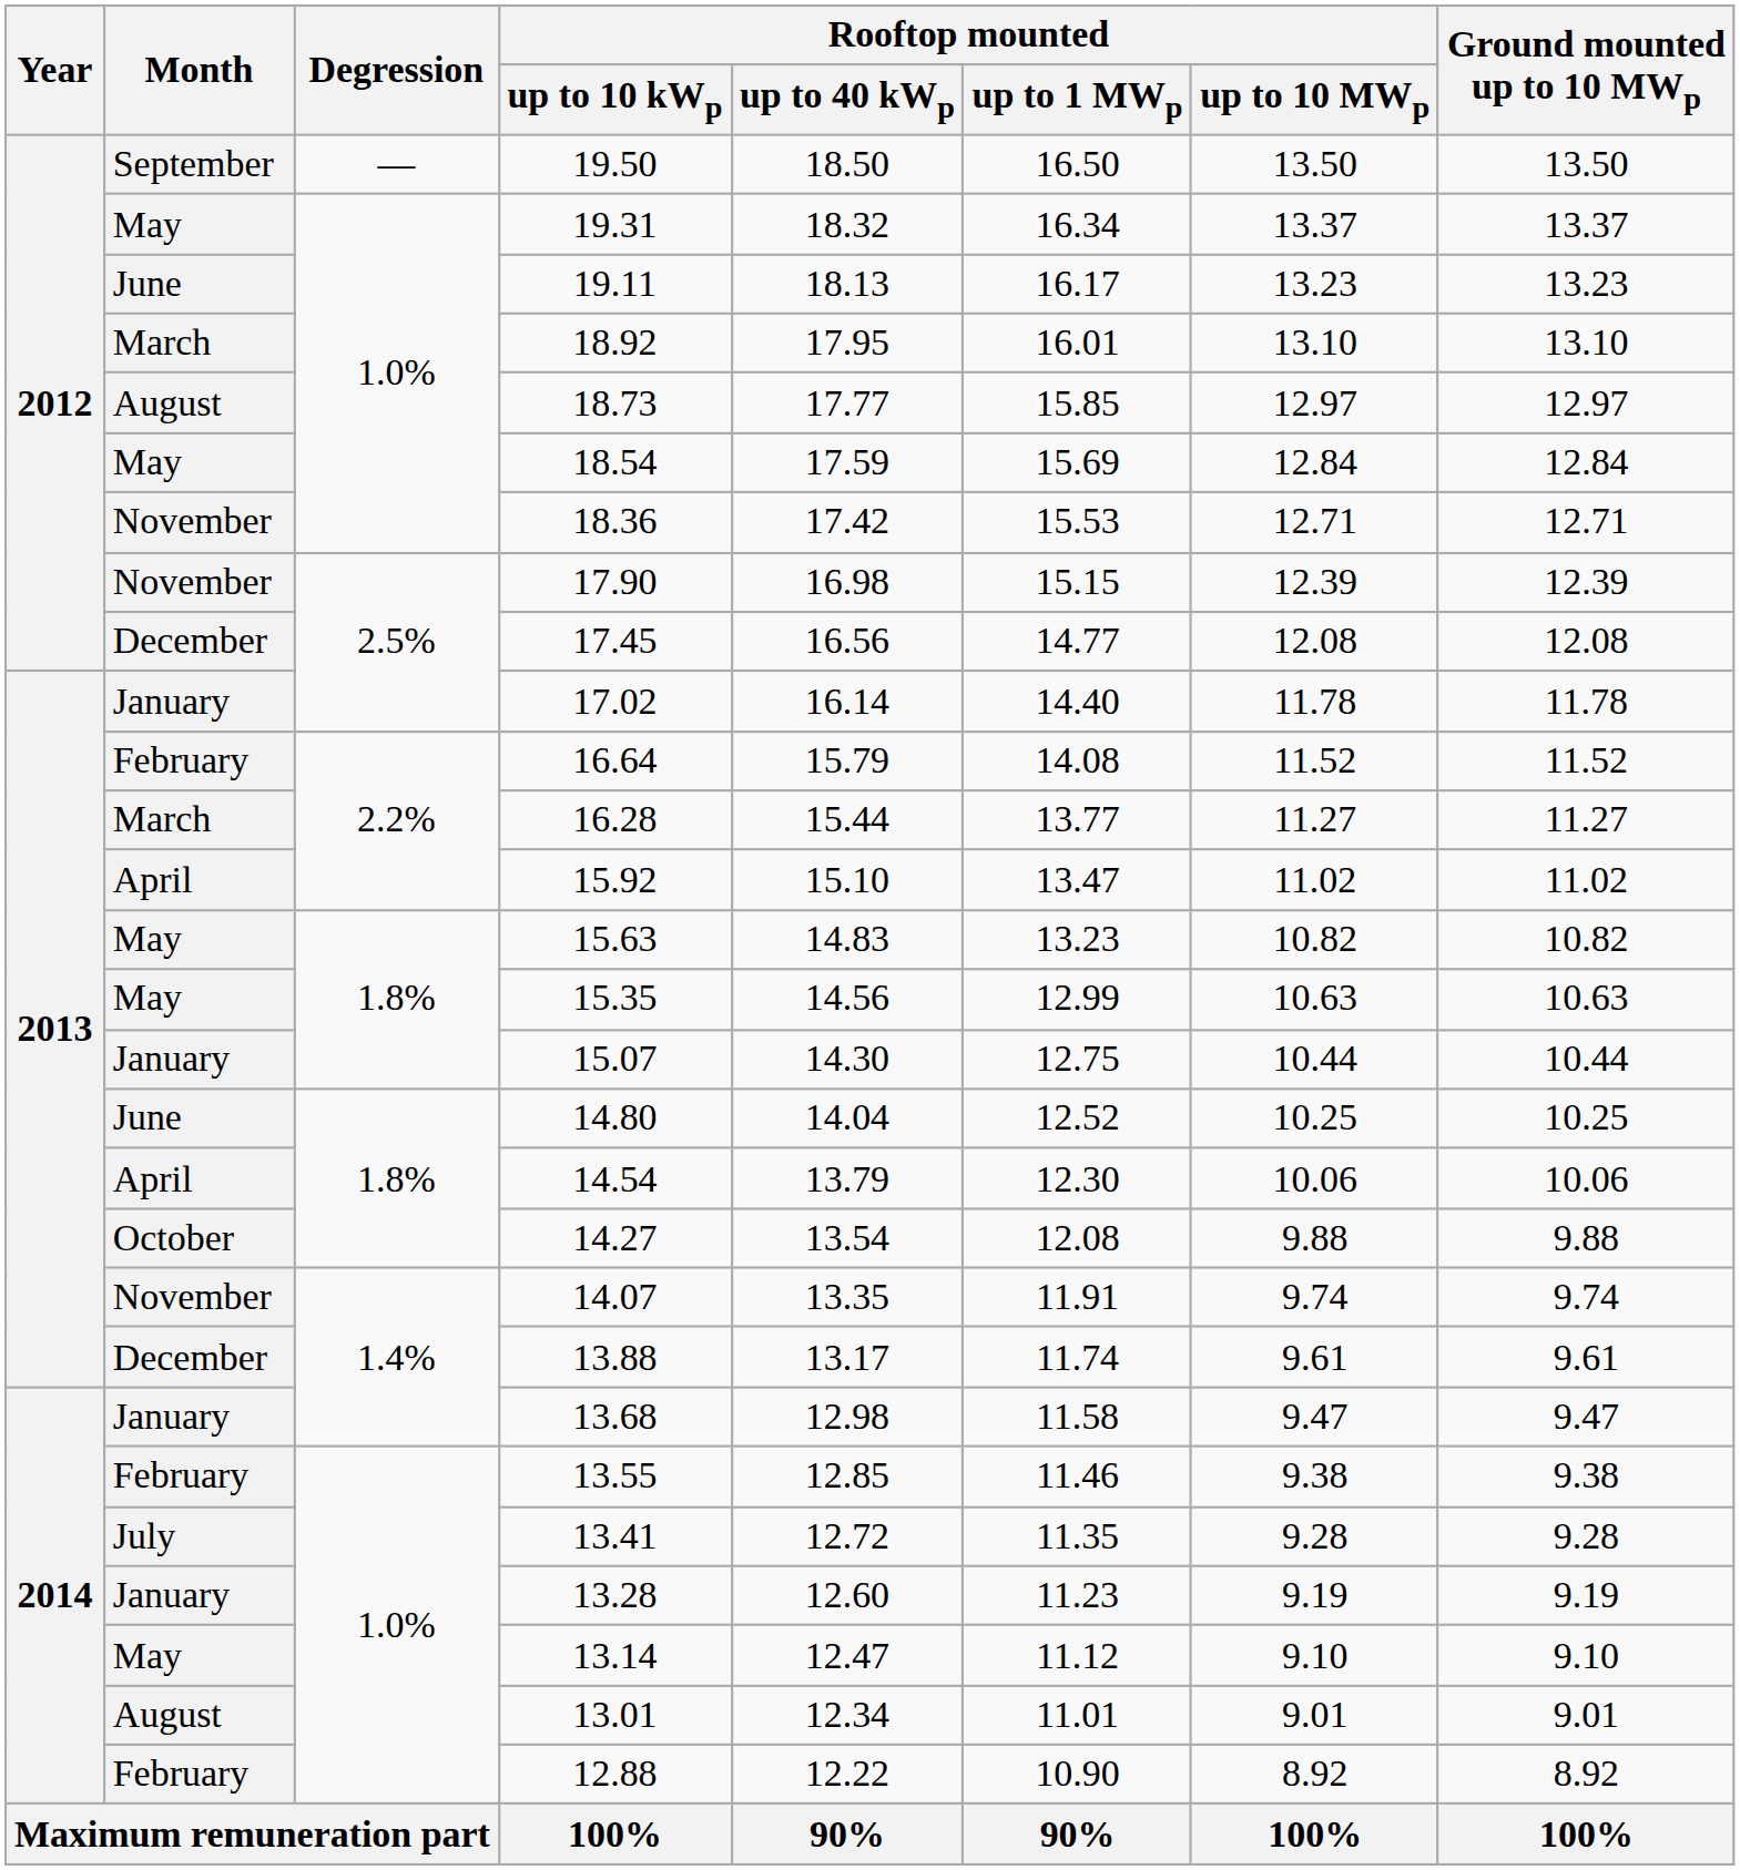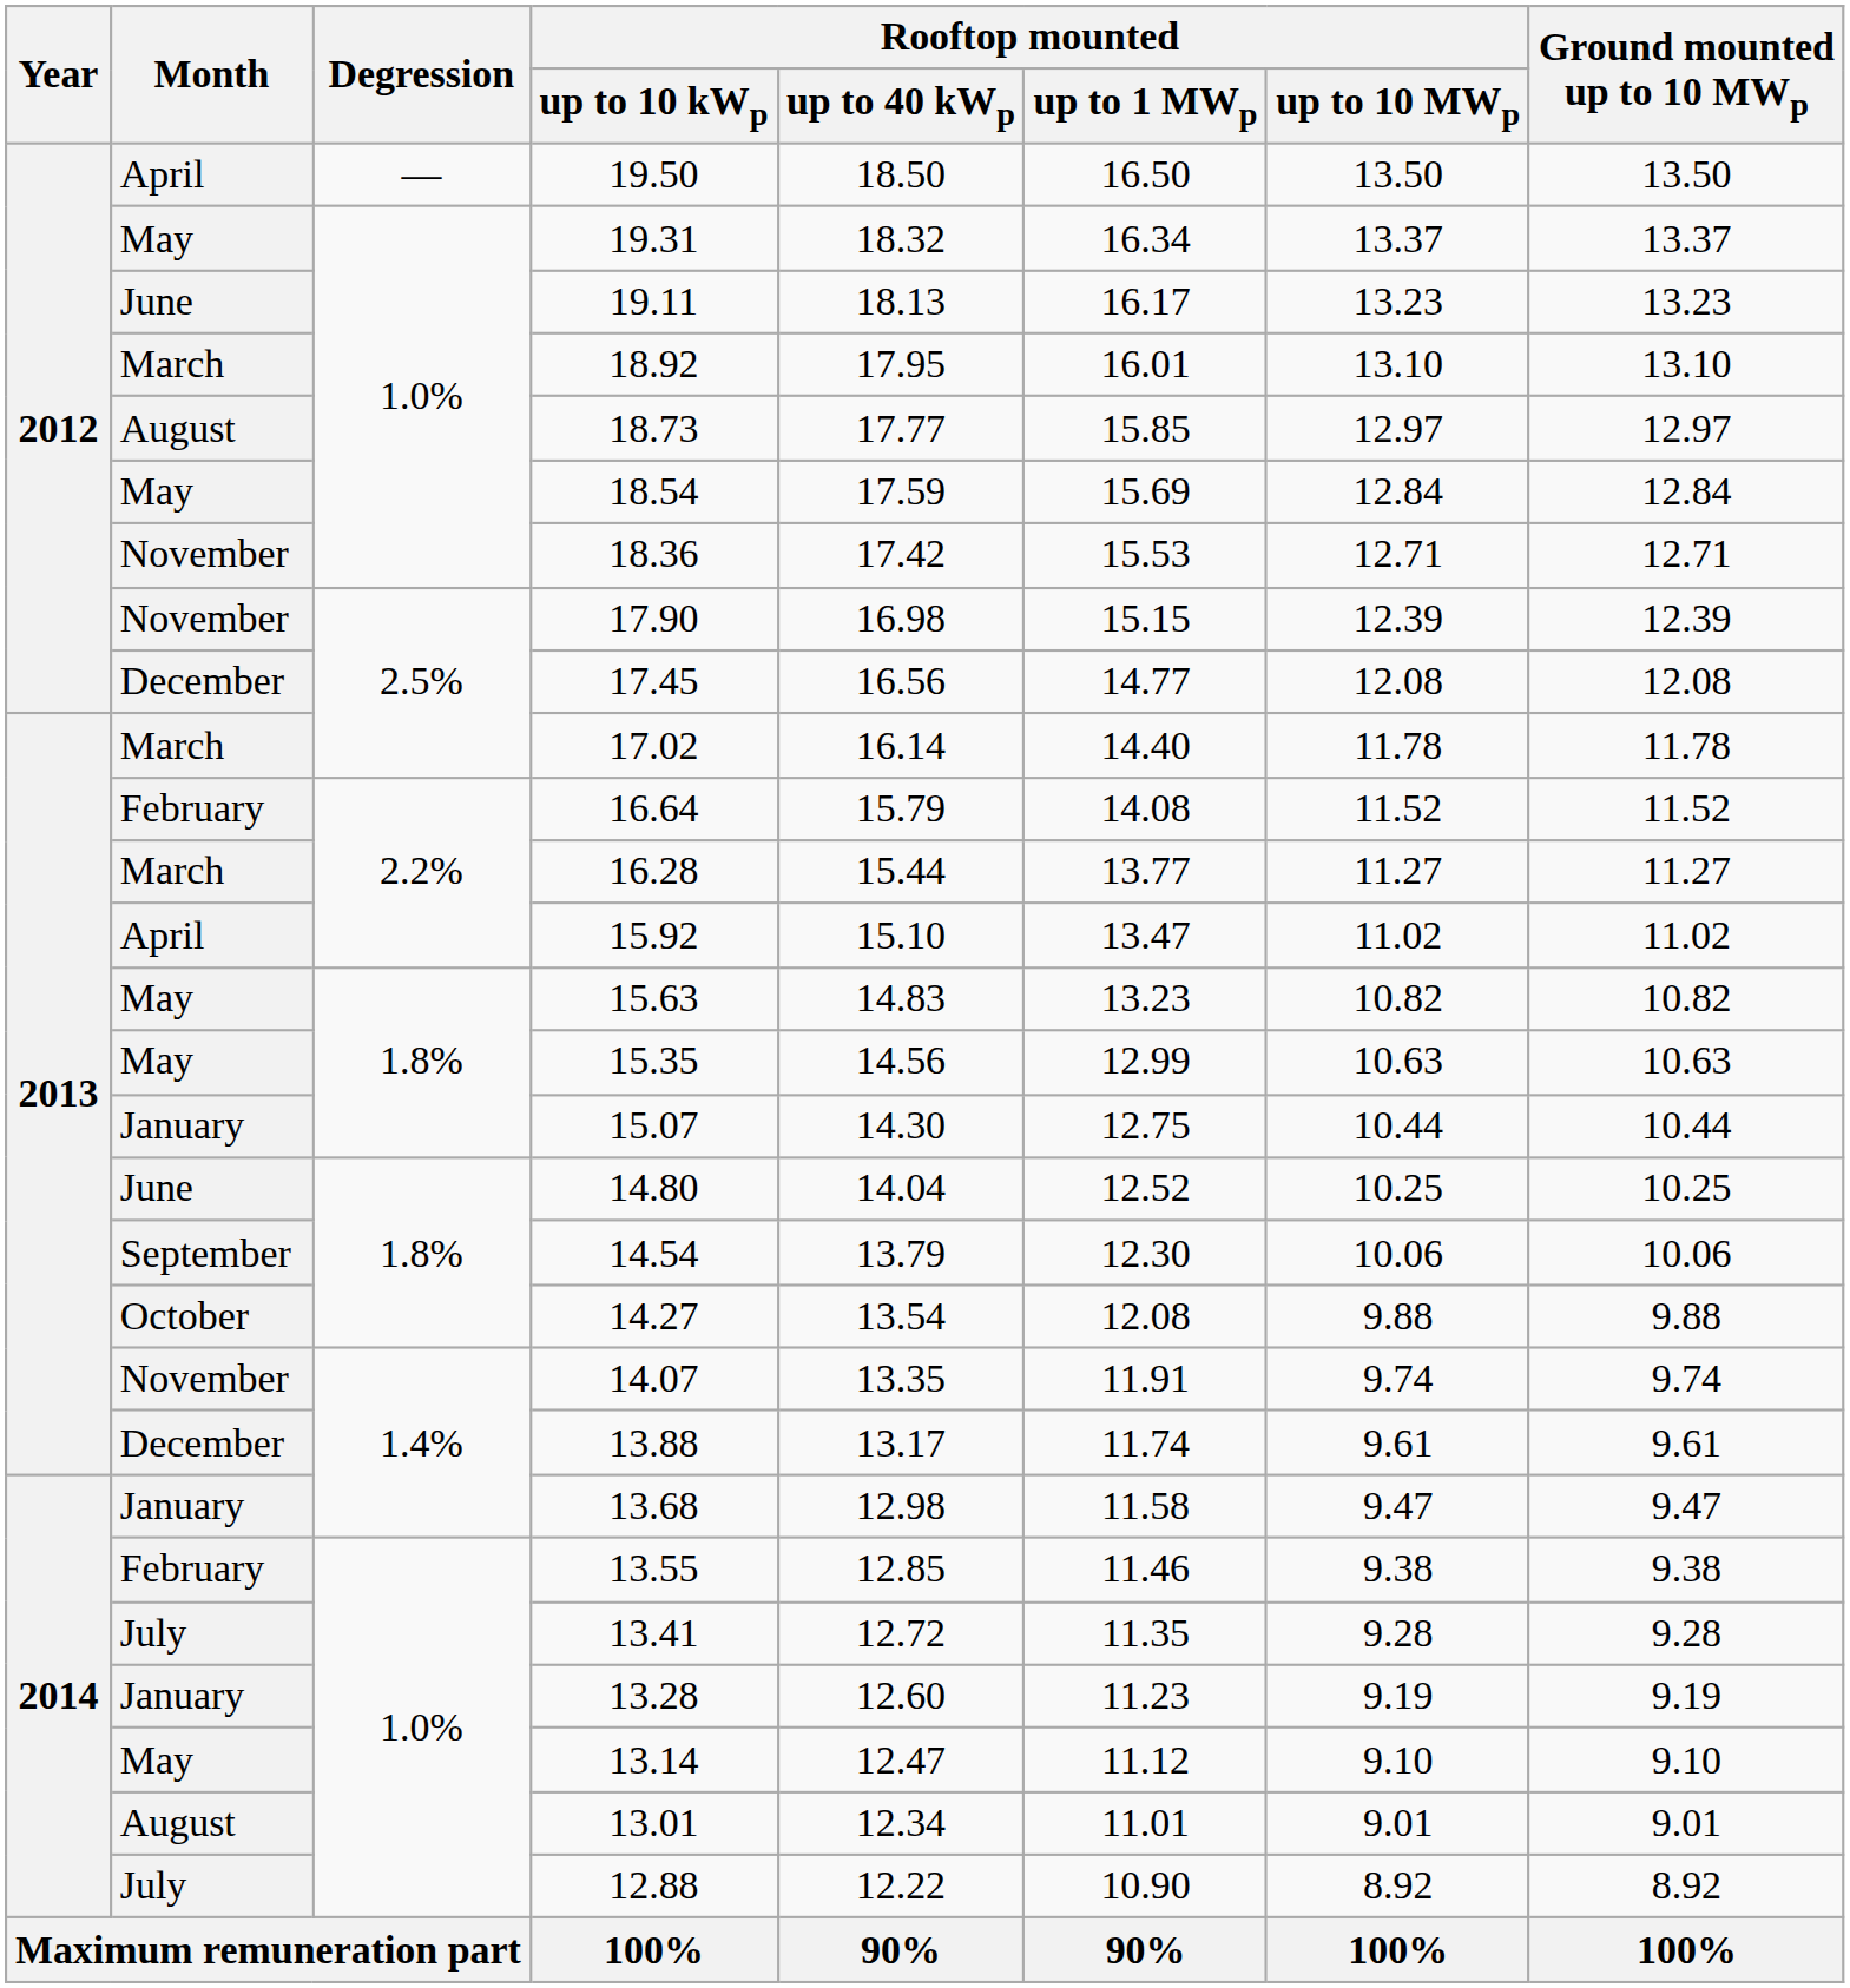19.50 | Month: September -> April
17.02 | Month: January -> March
14.54 | Month: April -> September
12.88 | Month: February -> July
